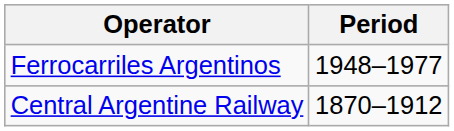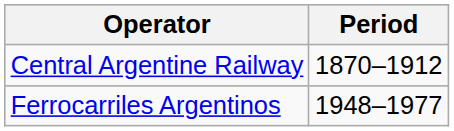rows swapped: Central Argentine Railway <-> Ferrocarriles Argentinos
